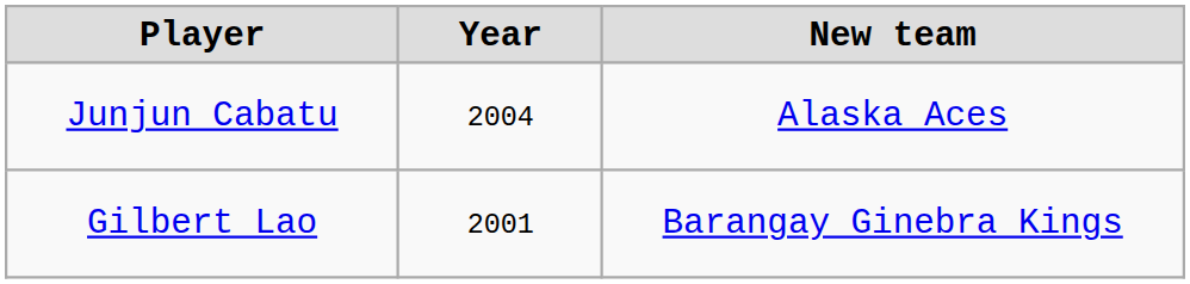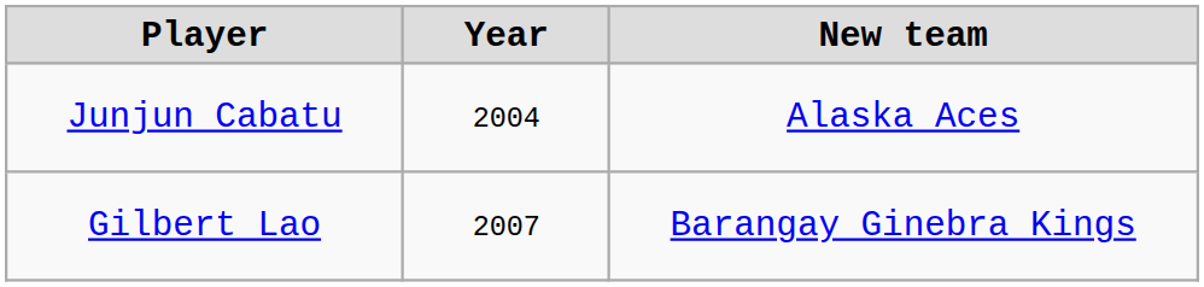Gilbert Lao | Year: 2001 -> 2007
